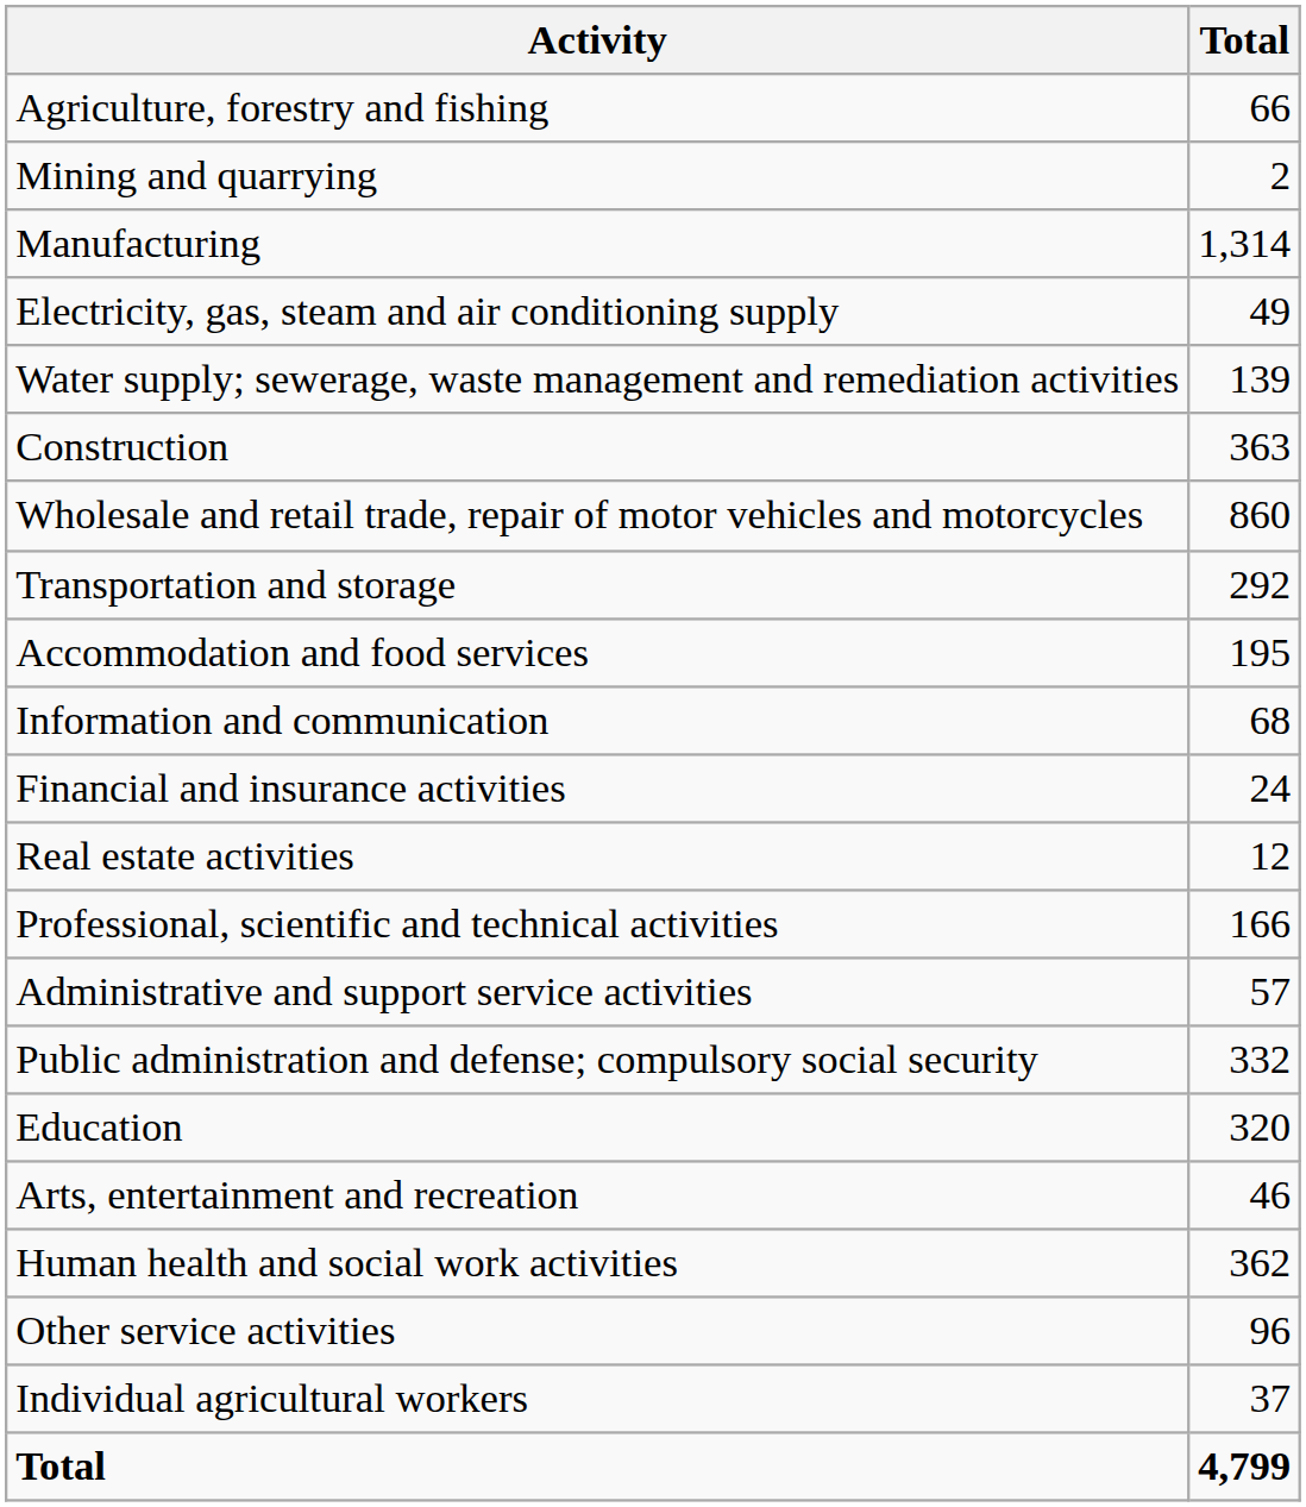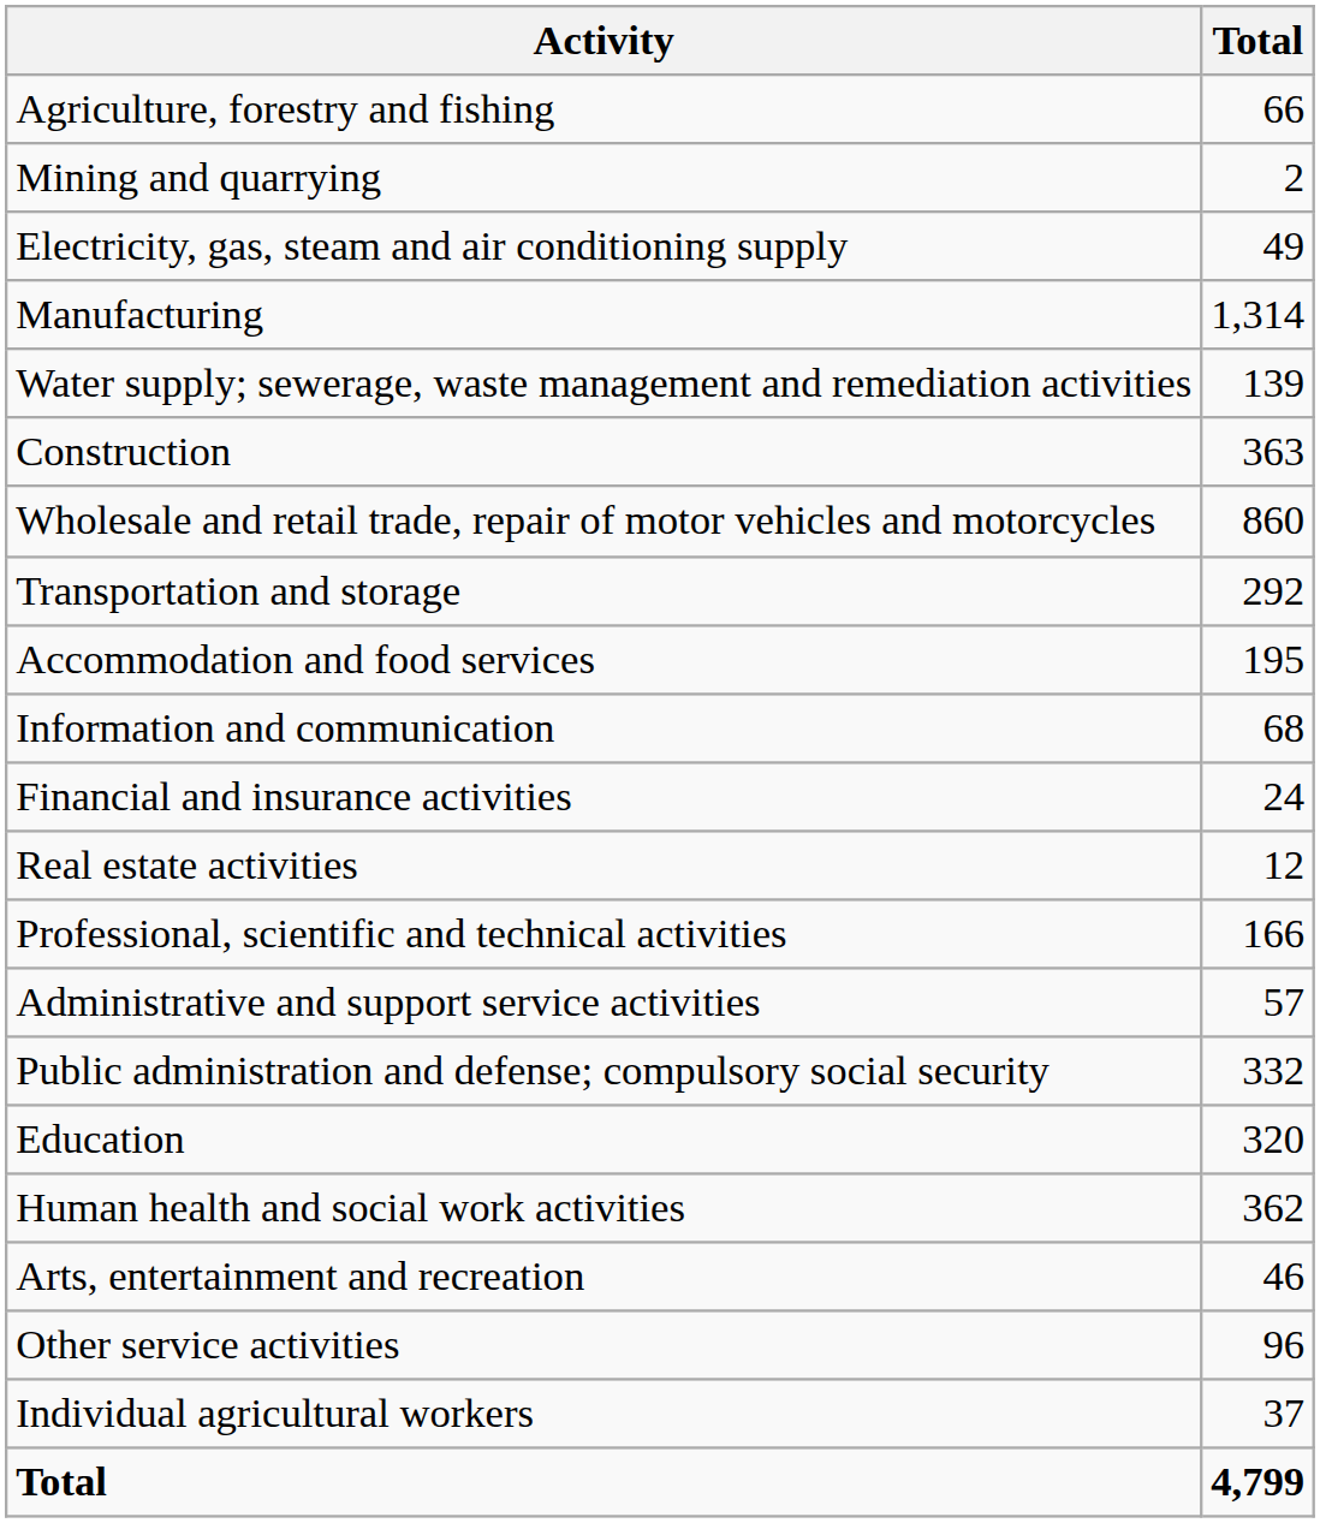rows swapped: Manufacturing <-> Electricity, gas, steam and air conditioning supply
rows swapped: Human health and social work activities <-> Arts, entertainment and recreation
